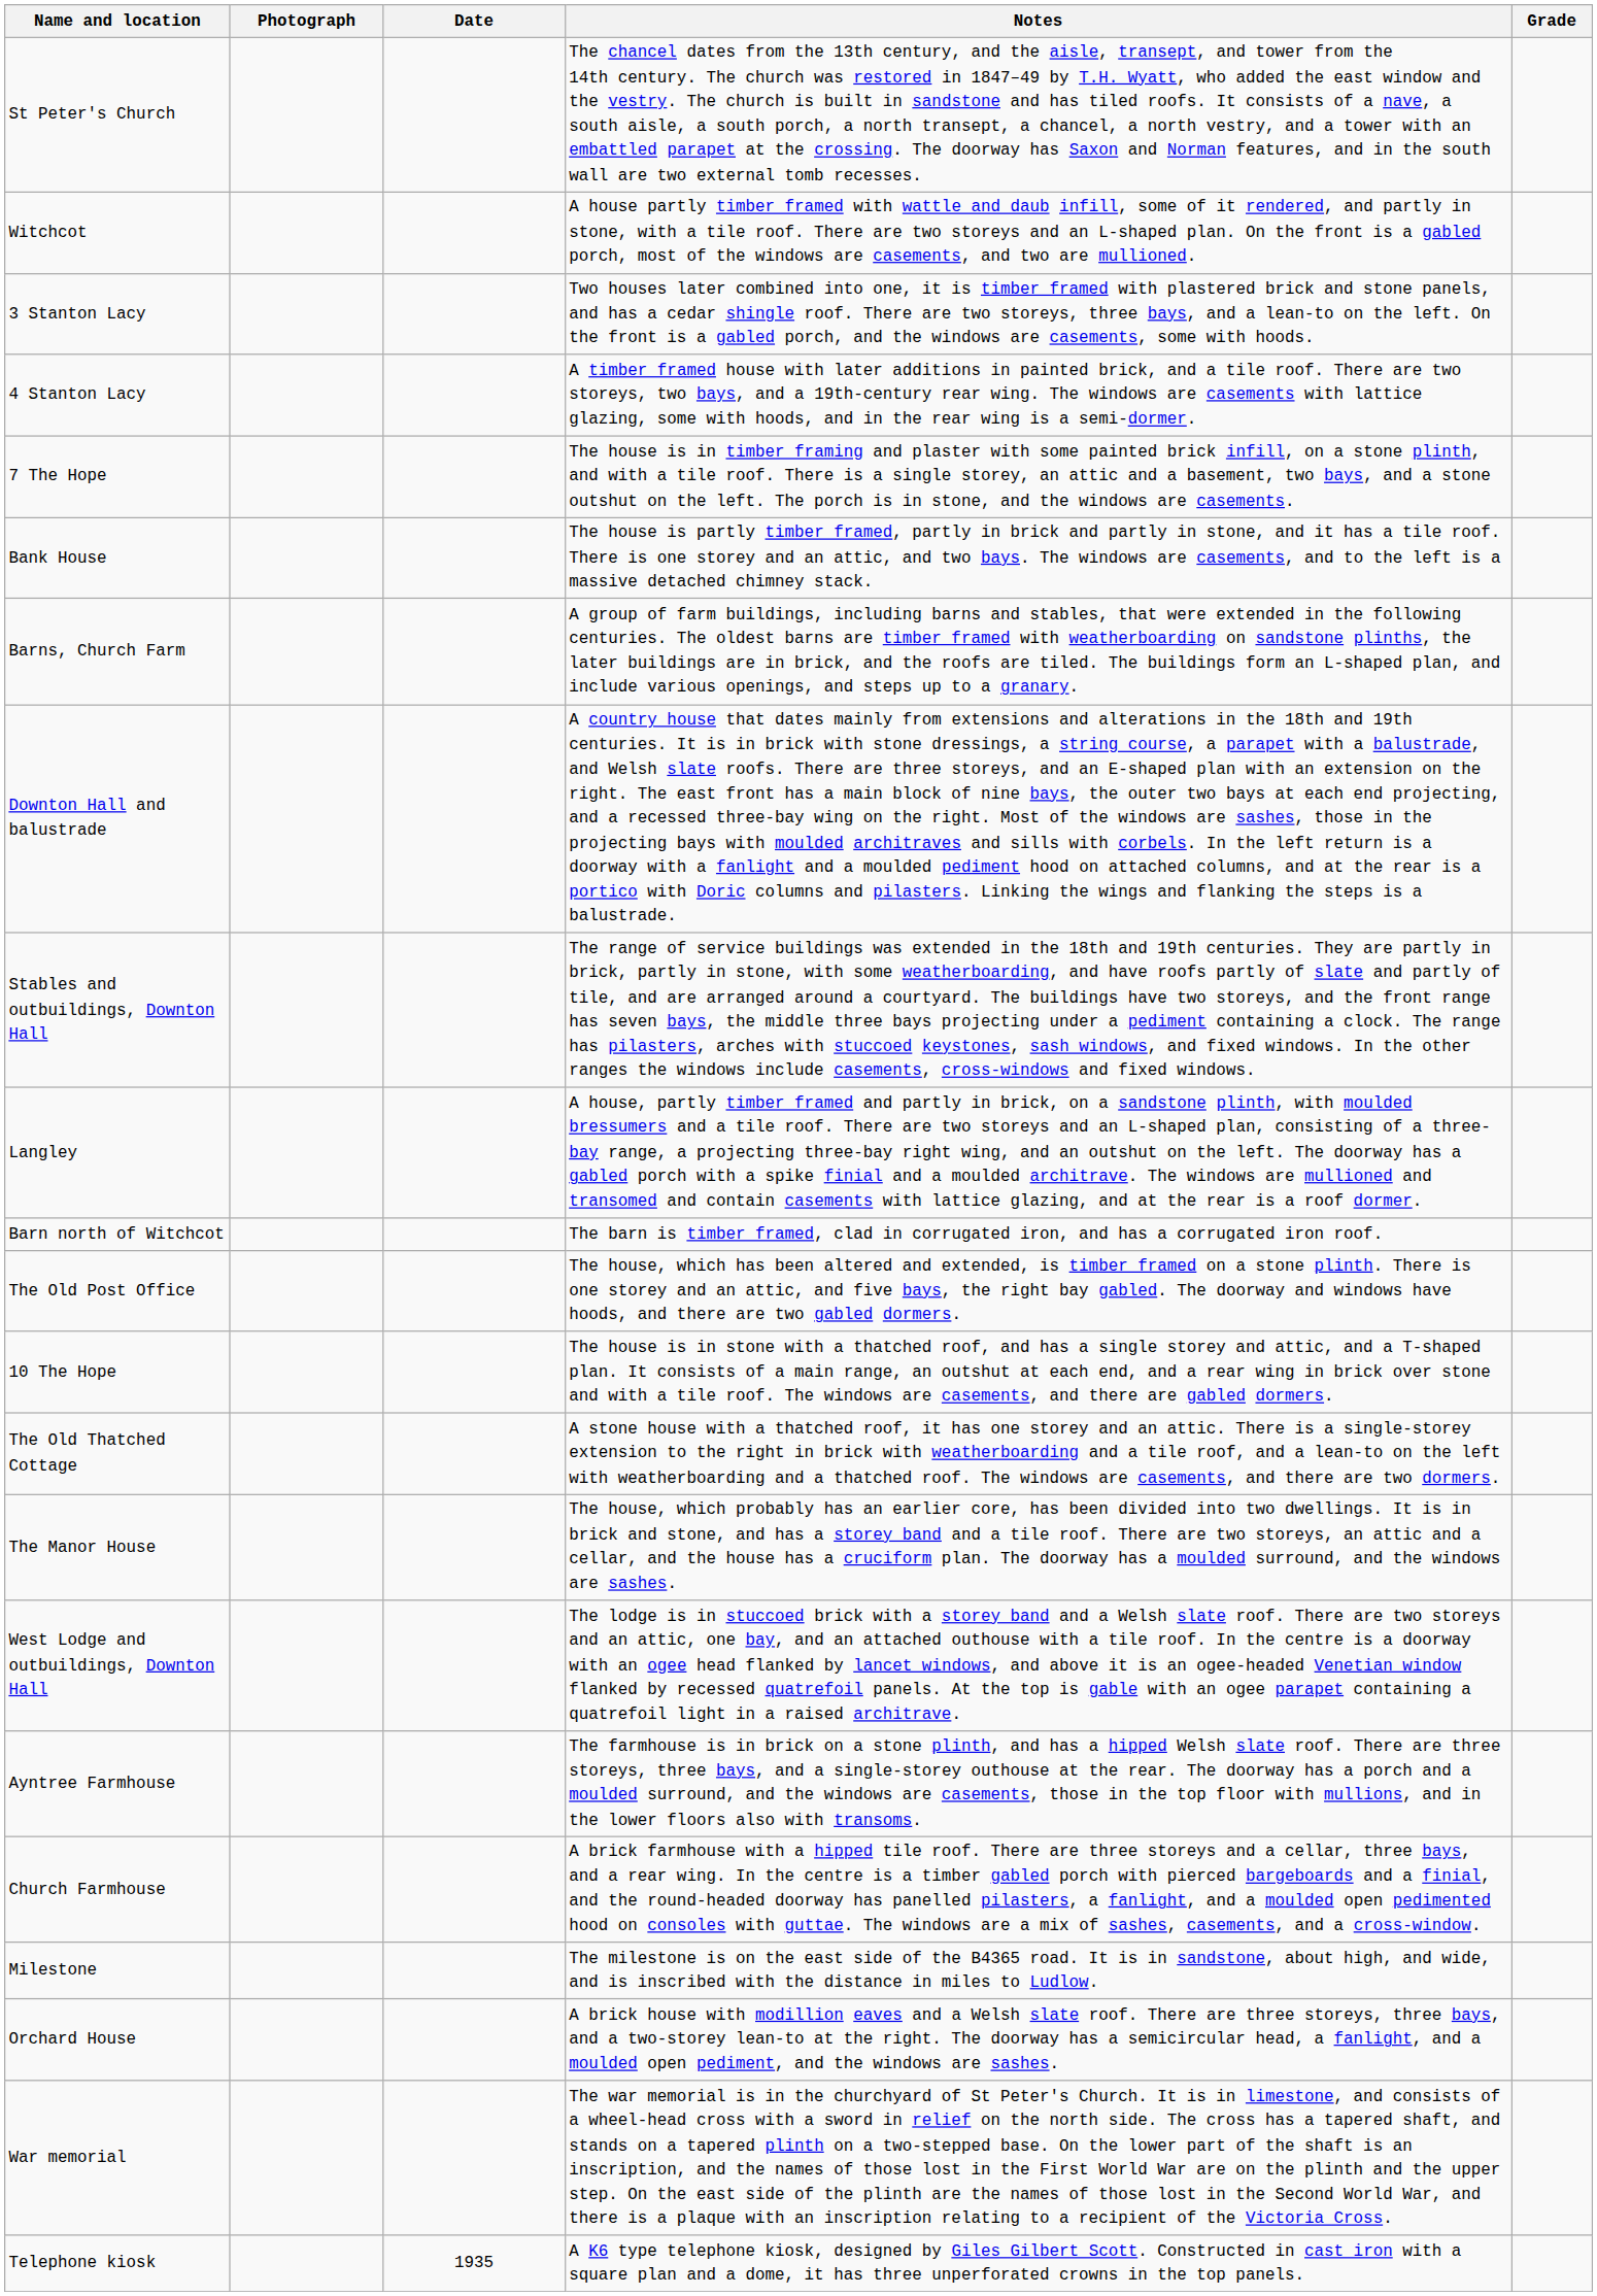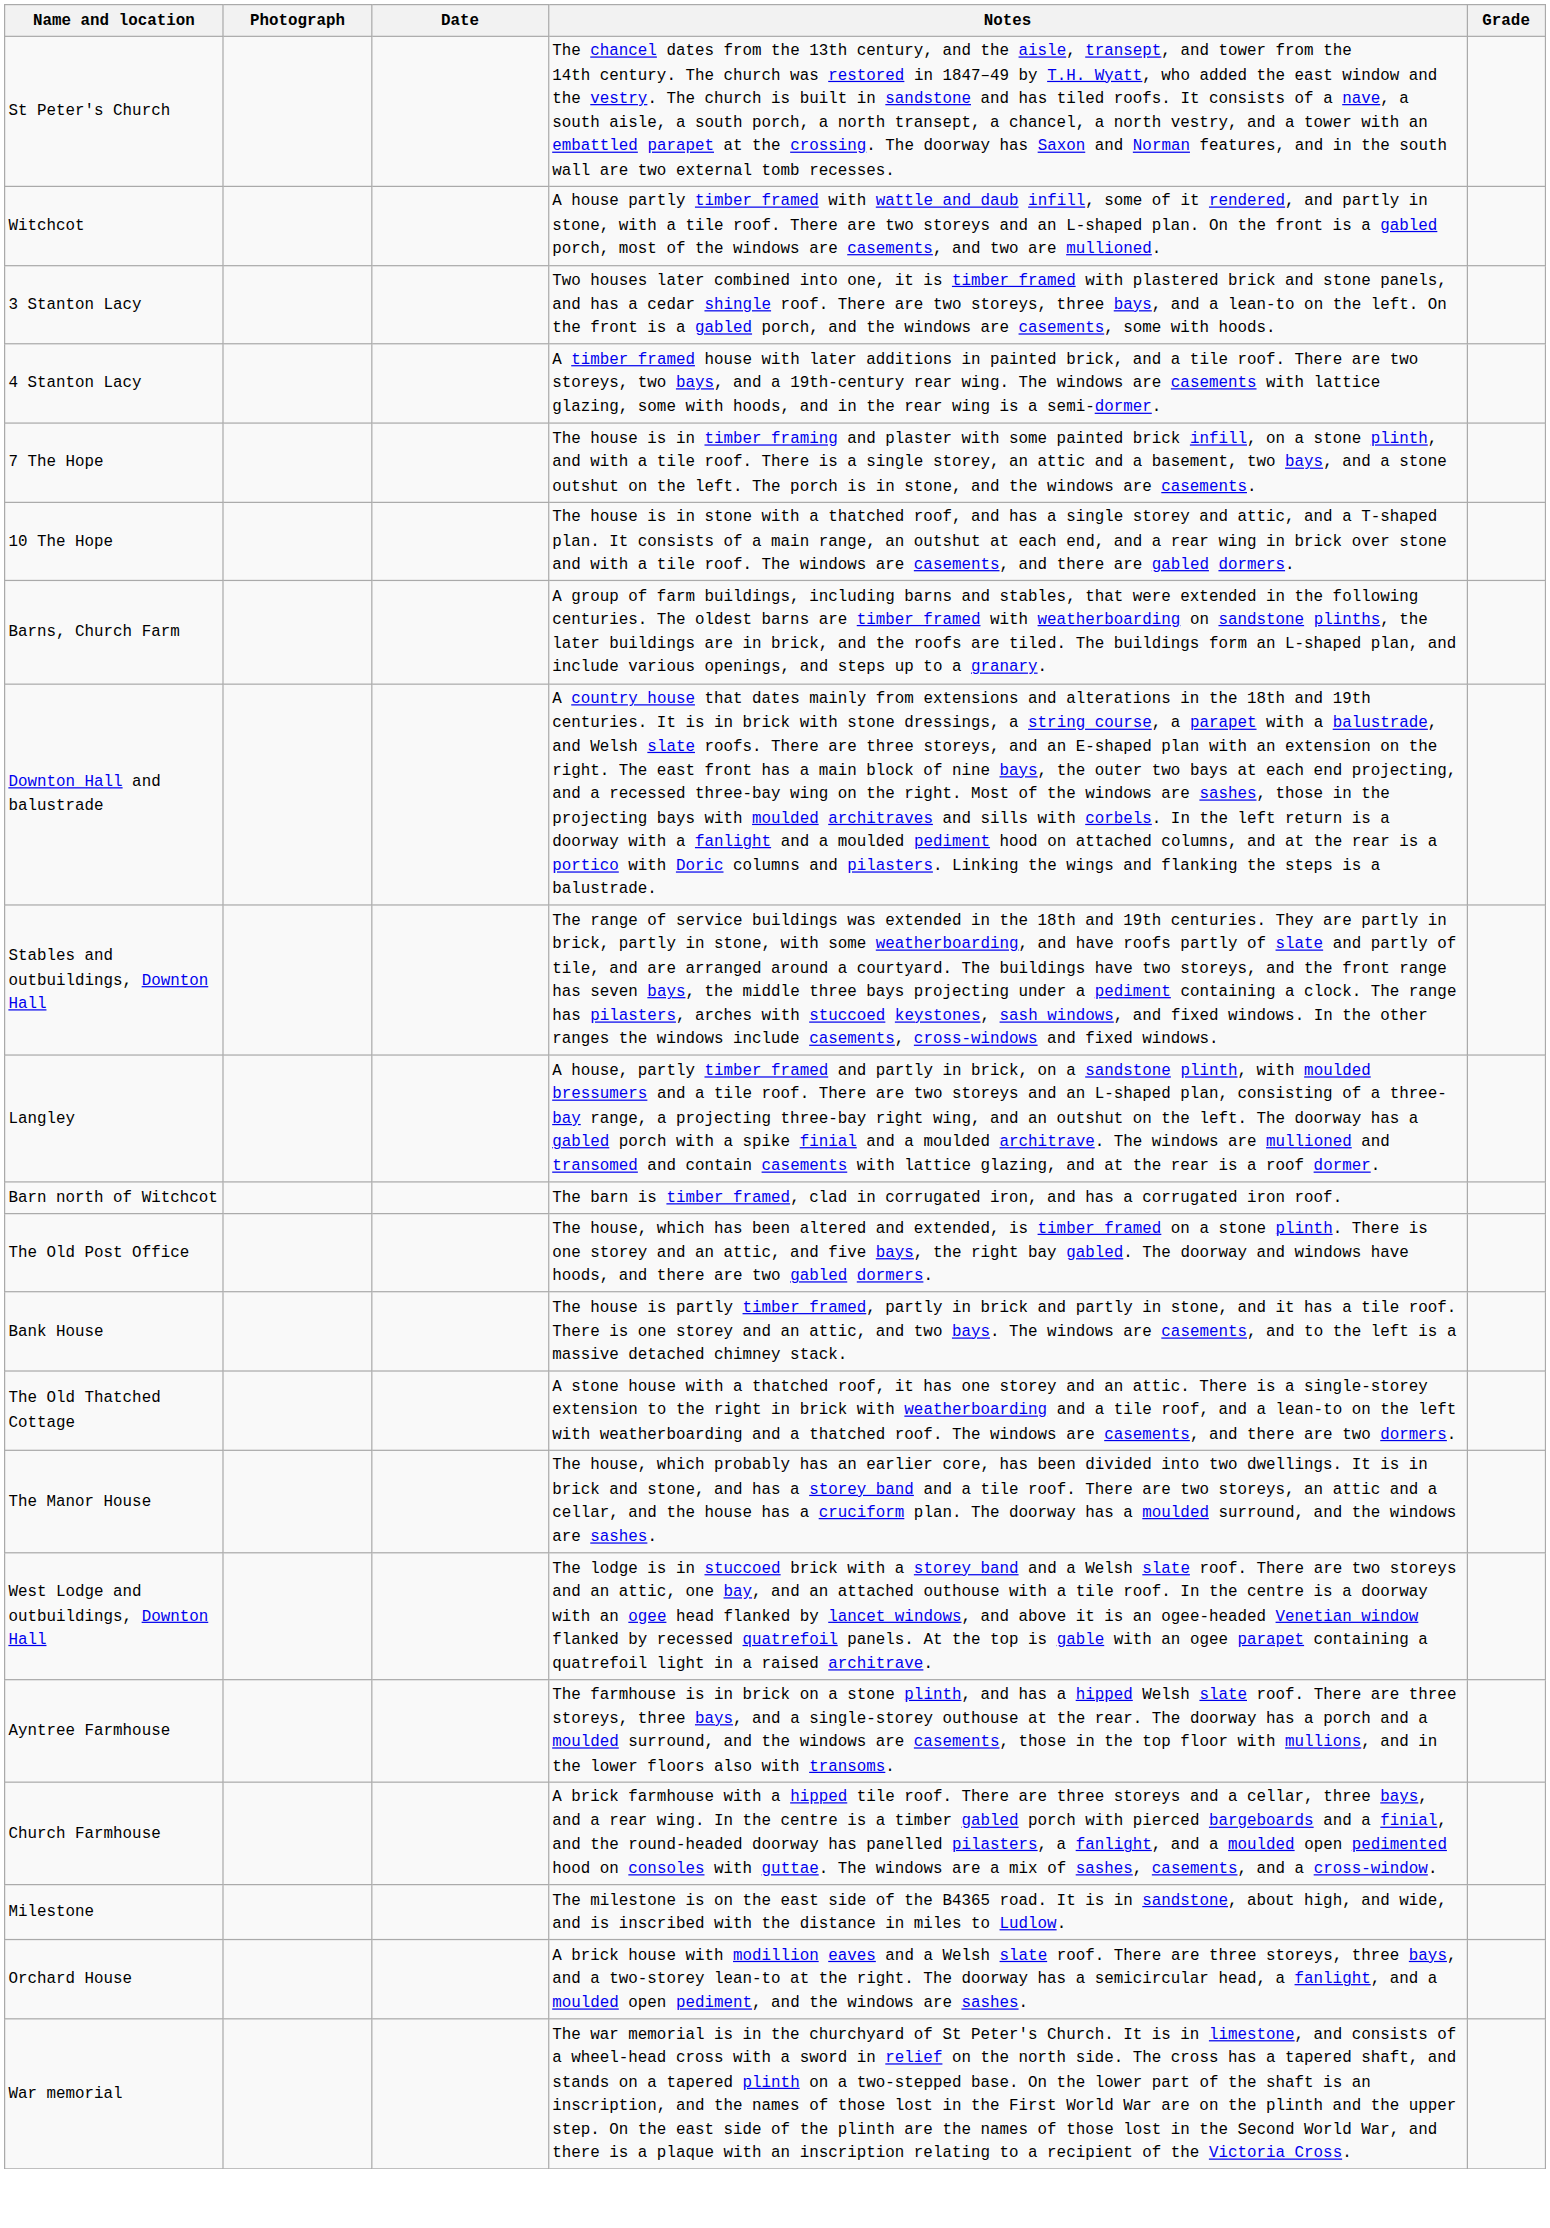rows swapped: Bank House <-> 10 The Hope
- row: Telephone kiosk | 1935 | A K6 type telephone kiosk, designed by Giles Gilbert Scott. Constructed in cast iron with a square plan and a dome, it has three unperforated crowns in the top panels.
